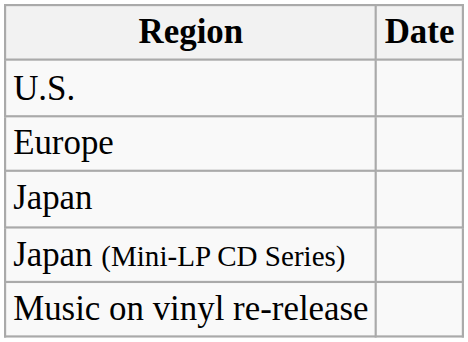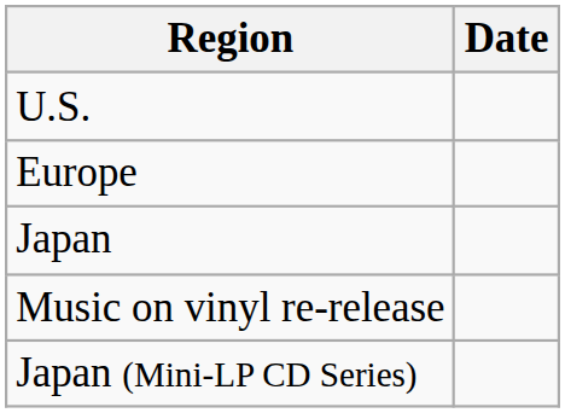rows swapped: Japan (Mini-LP CD Series) <-> Music on vinyl re-release
